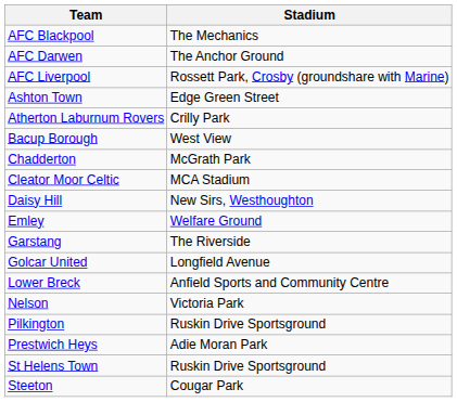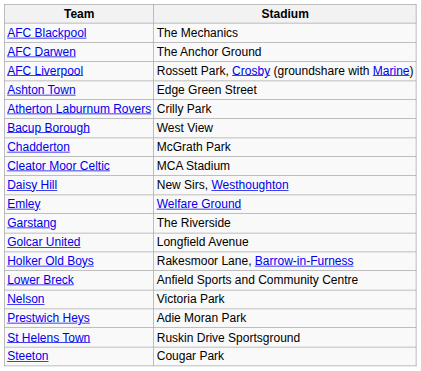+ row: Holker Old Boys | Rakesmoor Lane, Barrow-in-Furness
- row: Pilkington | Ruskin Drive Sportsground
